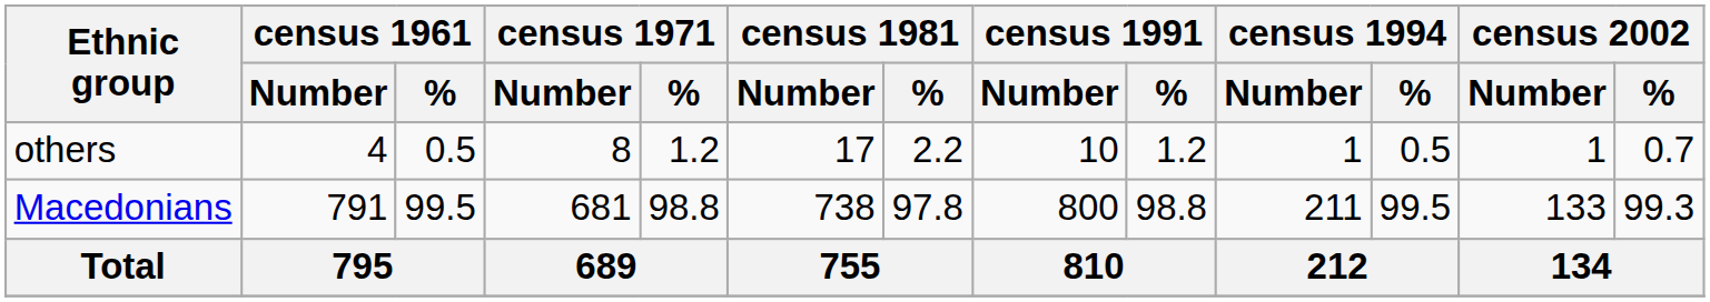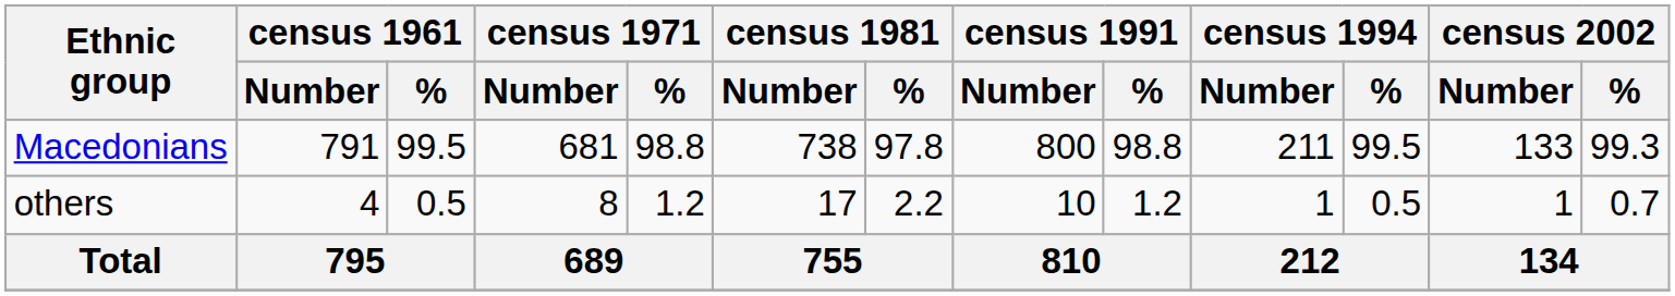rows swapped: Macedonians <-> others
